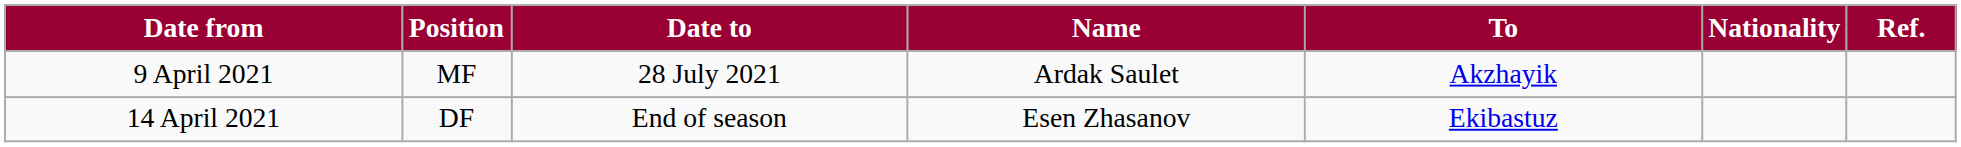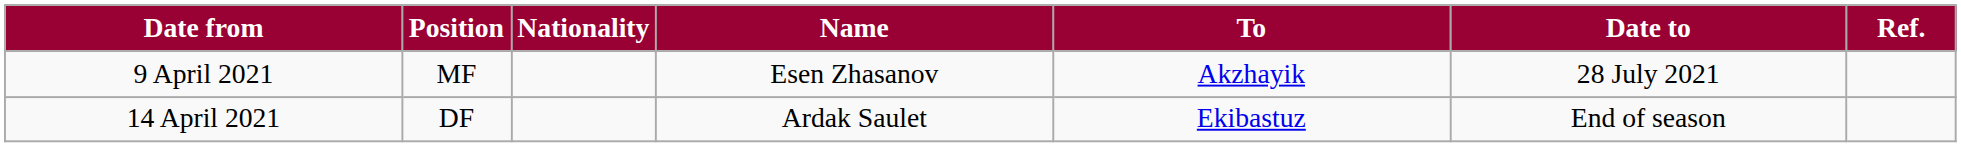columns swapped: Nationality <-> Date to
9 April 2021 | Name: Ardak Saulet -> Esen Zhasanov
14 April 2021 | Name: Esen Zhasanov -> Ardak Saulet
